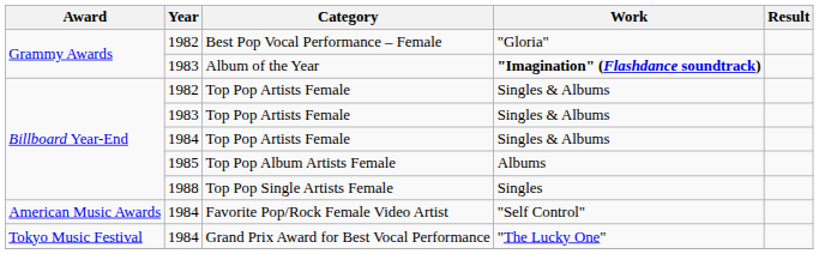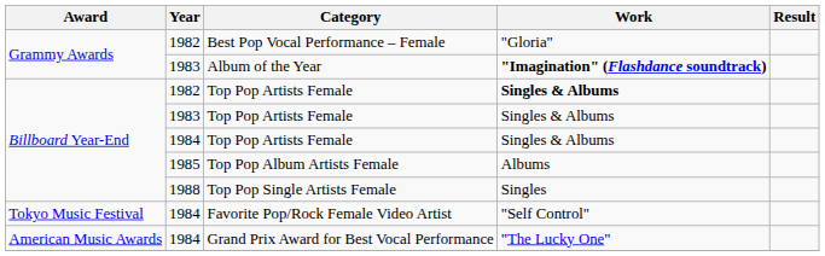1982 / Top Pop Artists Female | Work: normal -> bold
Favorite Pop/Rock Female Video Artist | Award: American Music Awards -> Tokyo Music Festival
Grand Prix Award for Best Vocal Performance | Award: Tokyo Music Festival -> American Music Awards
